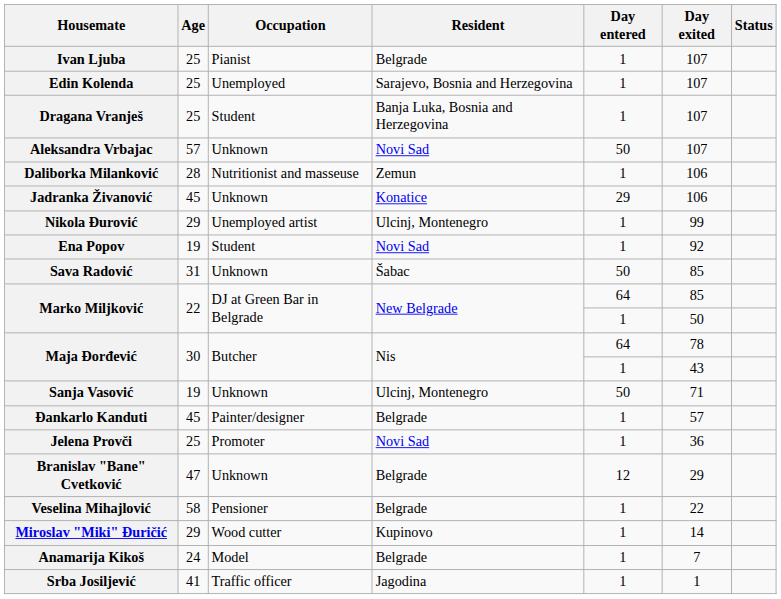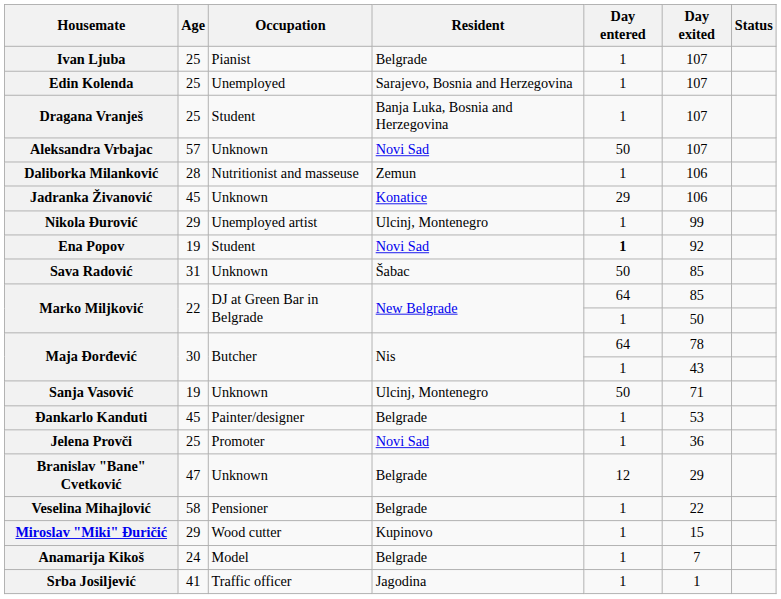Ena Popov | Day entered: normal -> bold
Ðankarlo Kanduti | Day exited: 57 -> 53
Miroslav "Miki" Đuričić | Day exited: 14 -> 15
